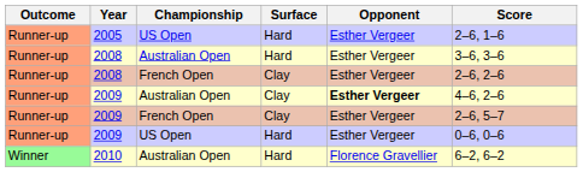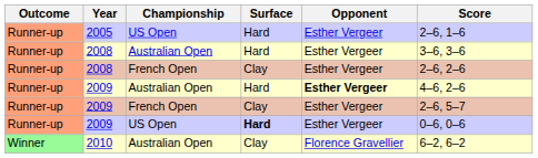2009 / Australian Open | Surface: Clay -> Hard
2009 / US Open | Surface: normal -> bold
2010 | Surface: Hard -> Clay
